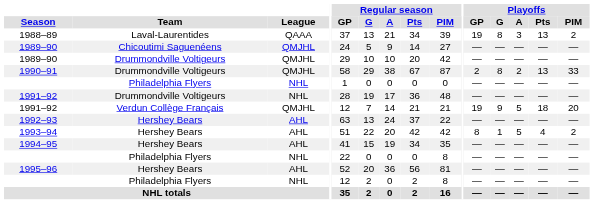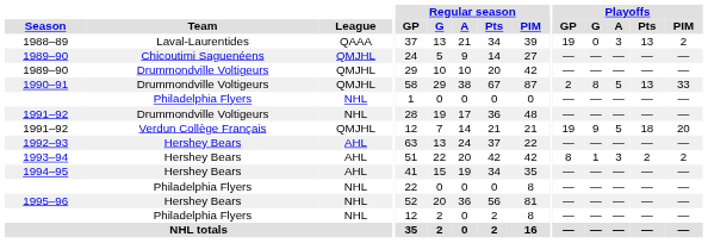1988–89 | Playoffs / G: 8 -> 0
1990–91 | Playoffs / A: 2 -> 5
1993–94 | Playoffs / A: 5 -> 3
1993–94 | Playoffs / Pts: 4 -> 2
1995–96 | League: AHL -> NHL
